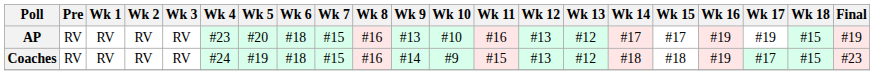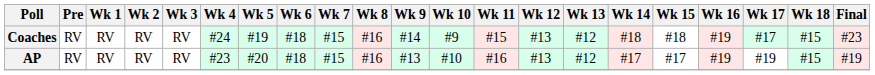rows swapped: AP <-> Coaches
